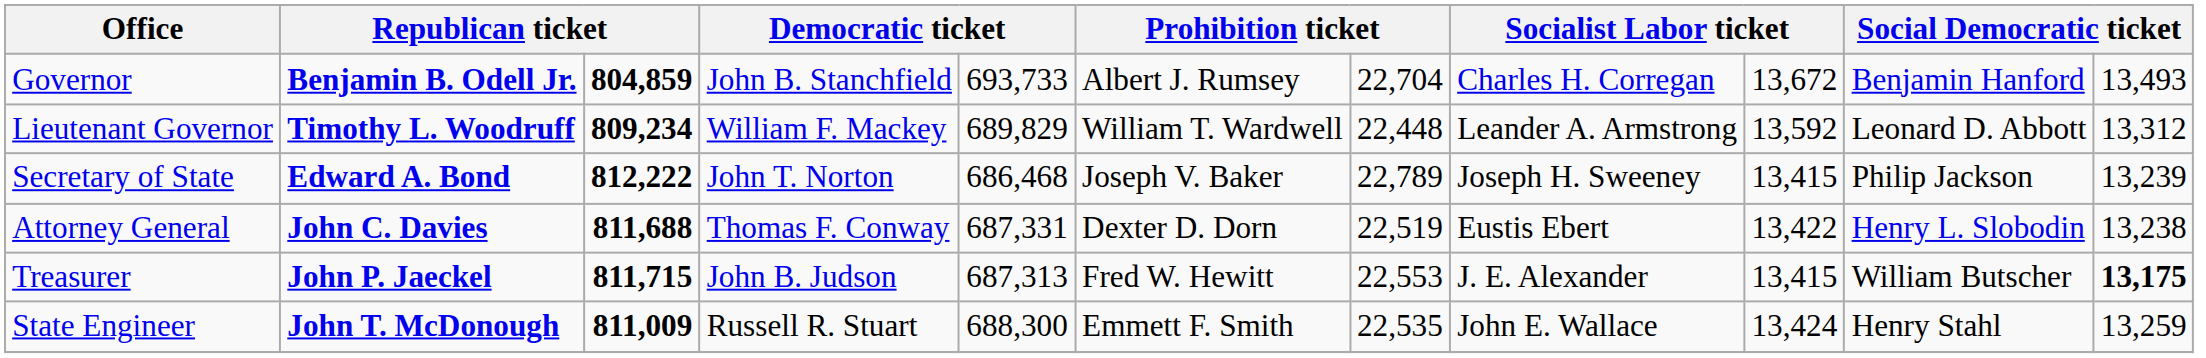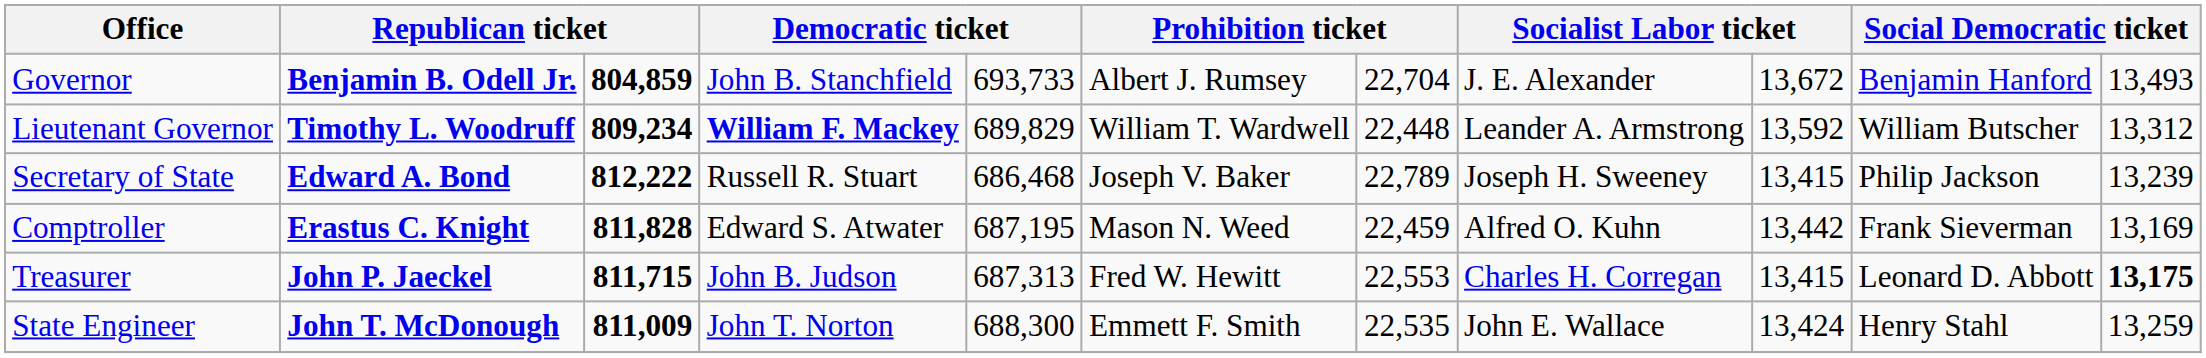Governor | column 8: Charles H. Corregan -> J. E. Alexander
Lieutenant Governor | column 4: normal -> bold
Lieutenant Governor | column 10: Leonard D. Abbott -> William Butscher
Secretary of State | column 4: John T. Norton -> Russell R. Stuart
+ row: Comptroller | Erastus C. Knight | 811,828 | Edward S. Atwater | 687,195 | Mason N. Weed | 22,459 | Alfred O. Kuhn | 13,442 | Frank Sieverman | 13,169
- row: Attorney General | John C. Davies | 811,688 | Thomas F. Conway | 687,331 | Dexter D. Dorn | 22,519 | Eustis Ebert | 13,422 | Henry L. Slobodin | 13,238
Treasurer | column 8: J. E. Alexander -> Charles H. Corregan
Treasurer | column 10: William Butscher -> Leonard D. Abbott
State Engineer | column 4: Russell R. Stuart -> John T. Norton
